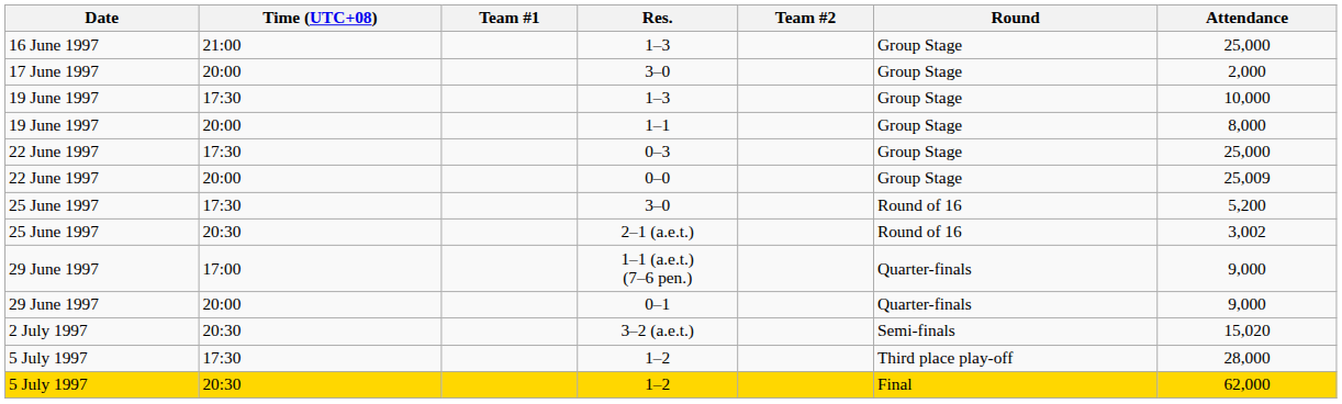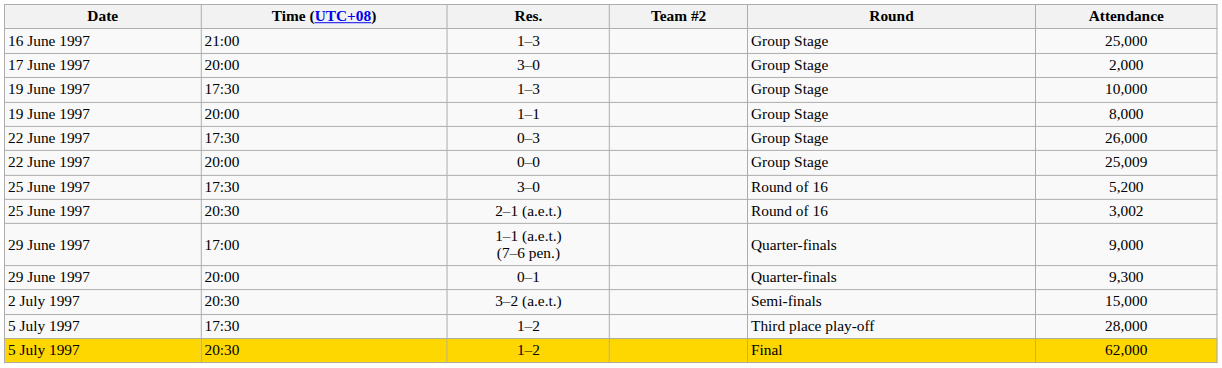- column: Team #1
0–3 | Attendance: 25,000 -> 26,000
0–1 | Attendance: 9,000 -> 9,300
3–2 (a.e.t.) | Attendance: 15,020 -> 15,000
